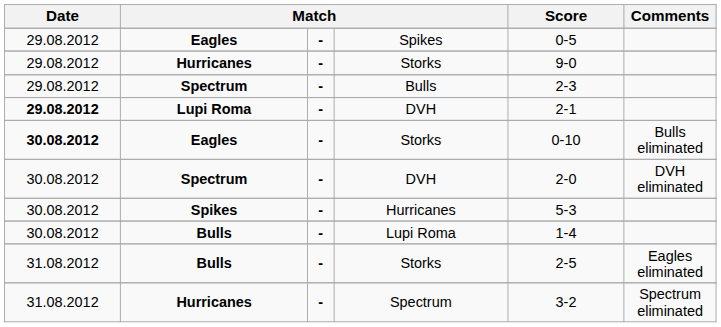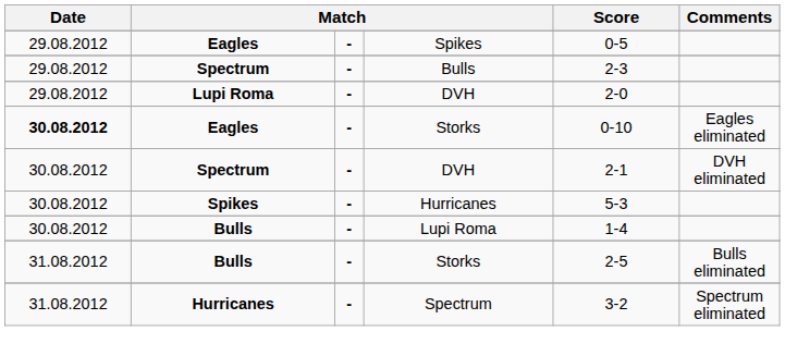- row: 29.08.2012 | Hurricanes | - | Storks | 9-0
Lupi Roma / DVH | Date: bold -> normal
Lupi Roma / DVH | Score: 2-1 -> 2-0
Eagles / Storks | Comments: Bulls eliminated -> Eagles eliminated
Spectrum / DVH | Score: 2-0 -> 2-1
Bulls / Storks | Comments: Eagles eliminated -> Bulls eliminated
